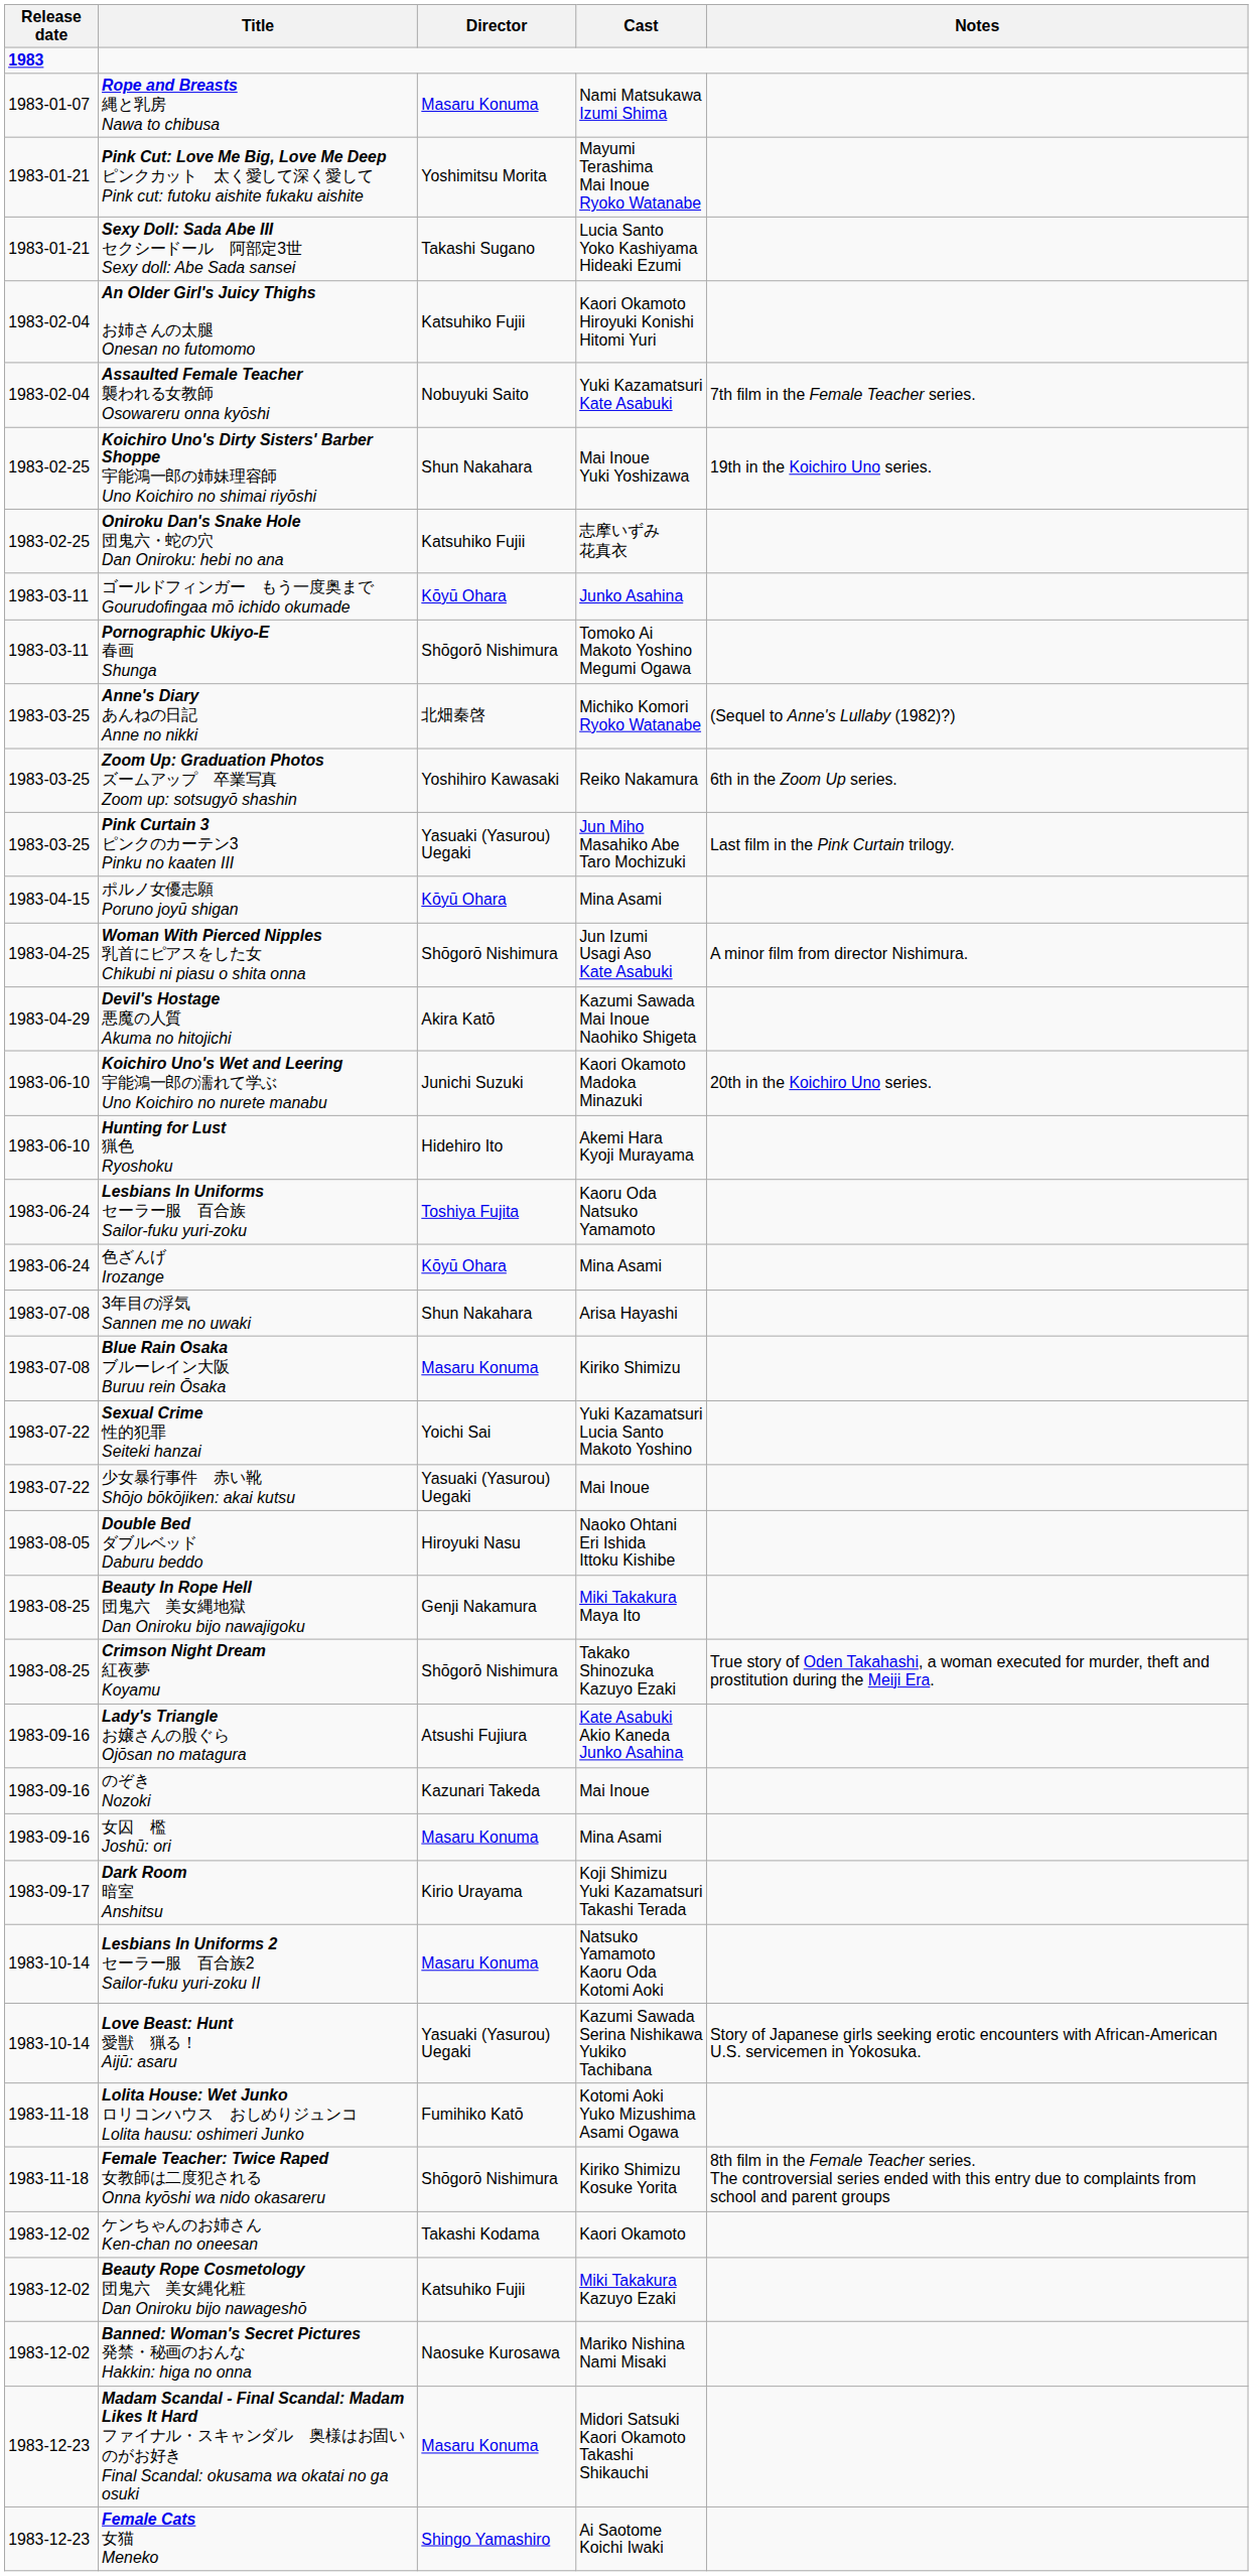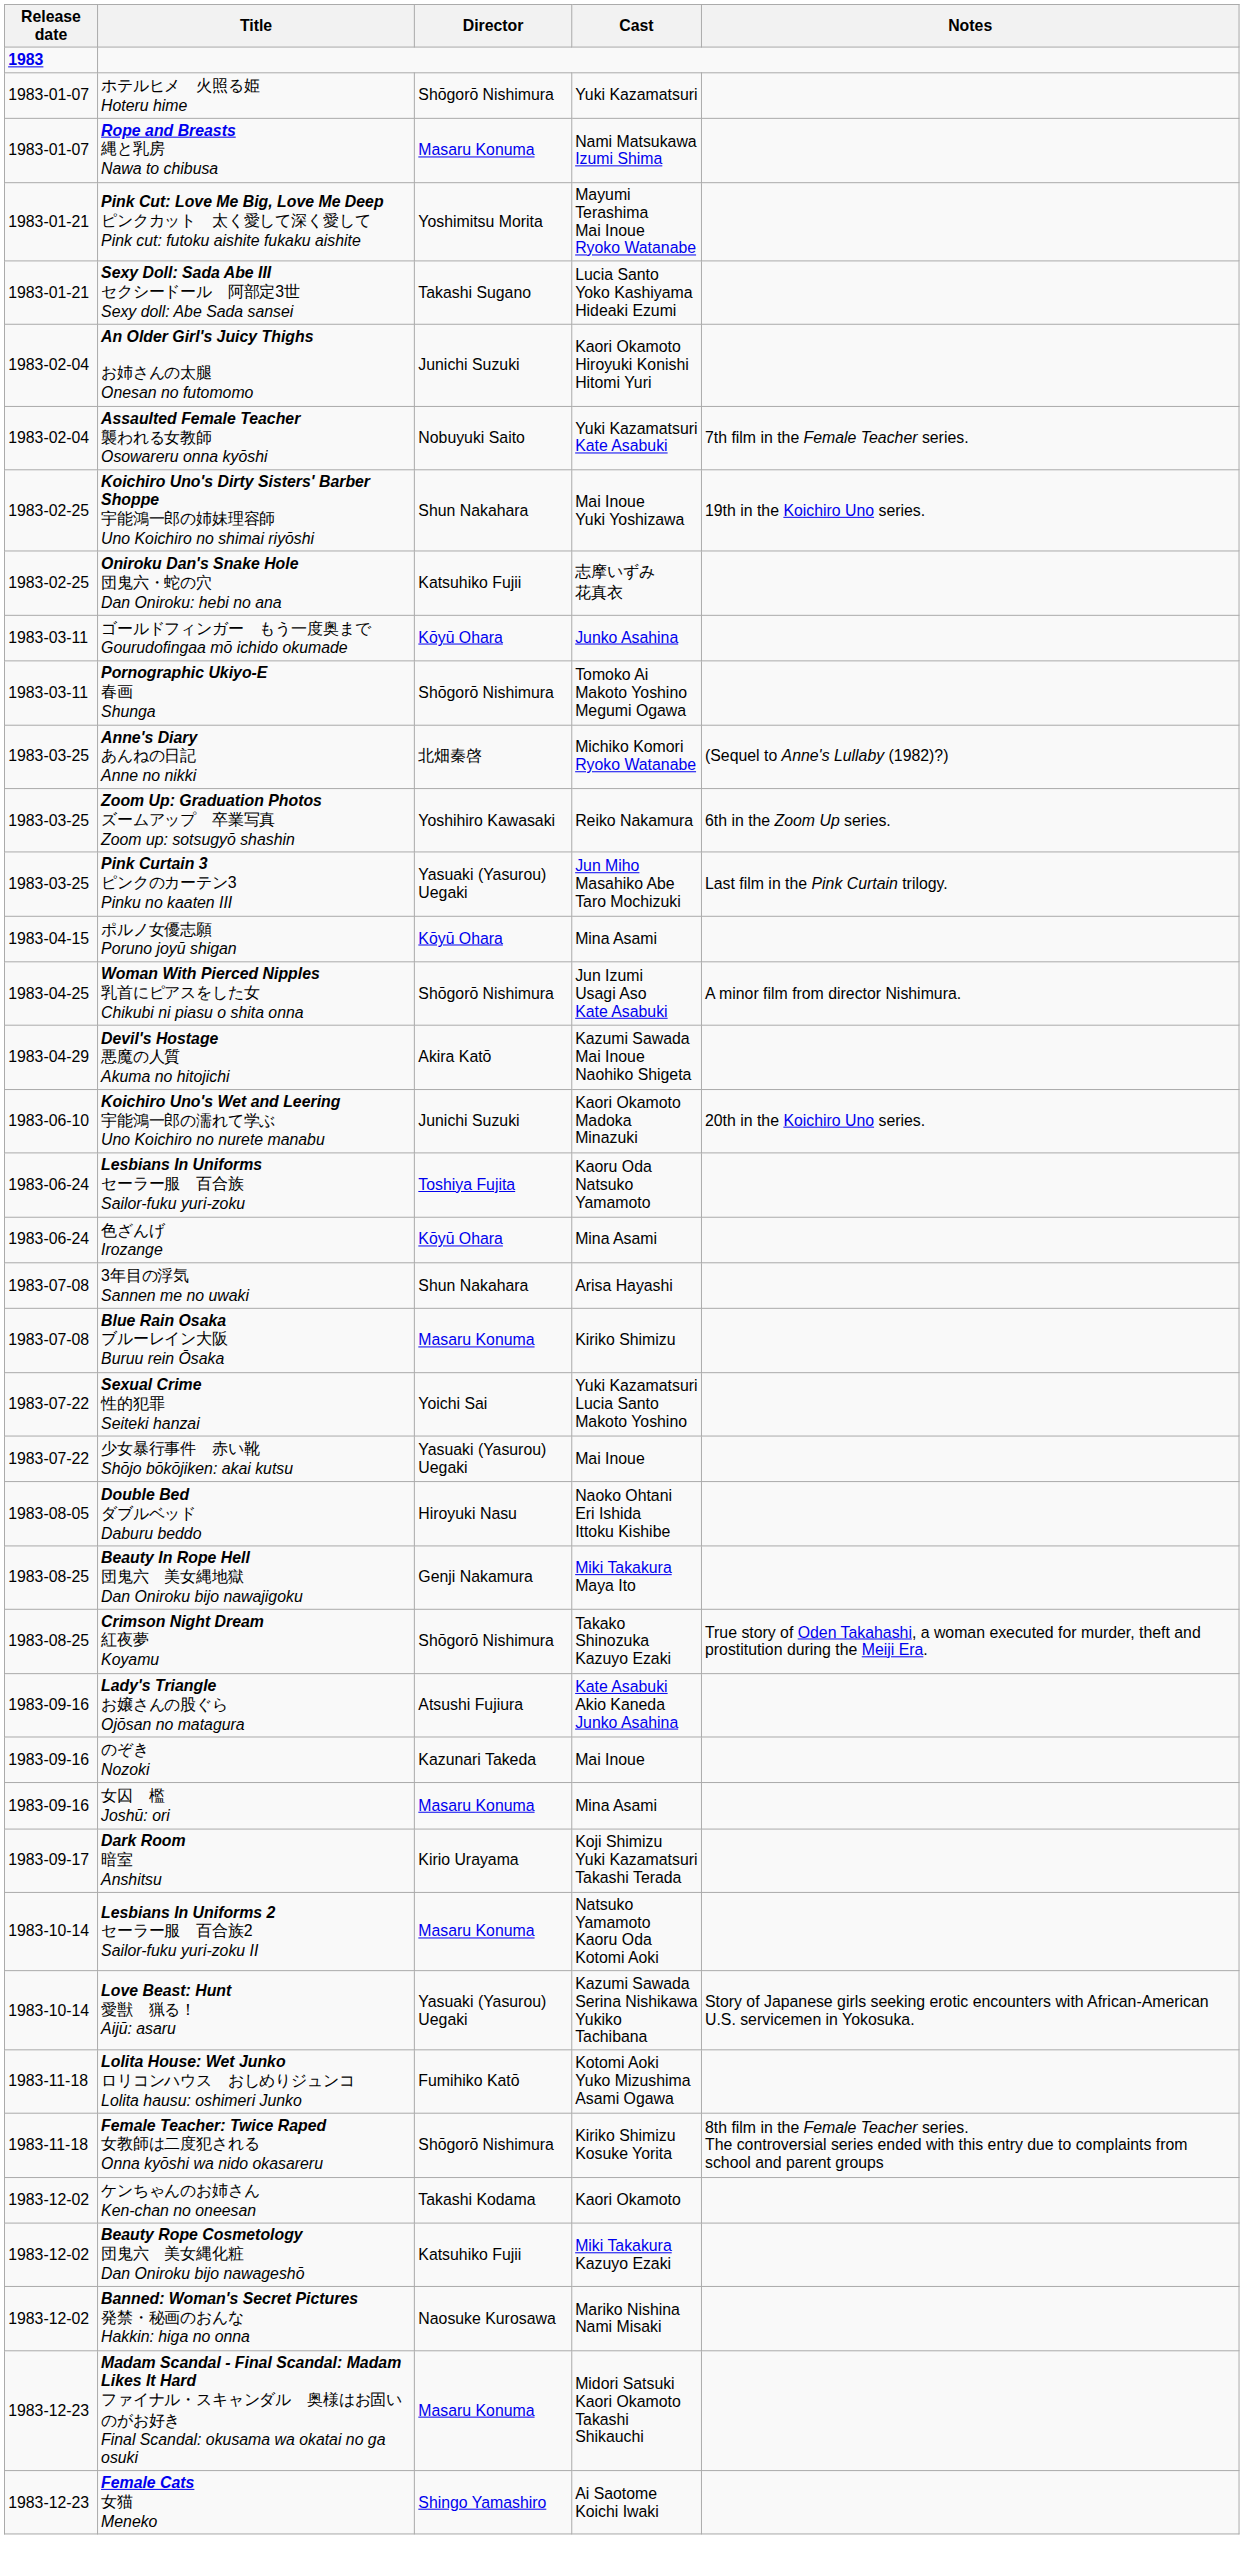+ row: 1983-01-07 | ホテルヒメ 火照る姫 Hoteru hime | Shōgorō Nishimura | Yuki Kazamatsuri
An Older Girl's Juicy Thighs お姉さんの太腿 Onesan no futomomo | Director: Katsuhiko Fujii -> Junichi Suzuki
- row: 1983-06-10 | Hunting for Lust 猟色 Ryoshoku | Hidehiro Ito | Akemi Hara Kyoji Murayama
